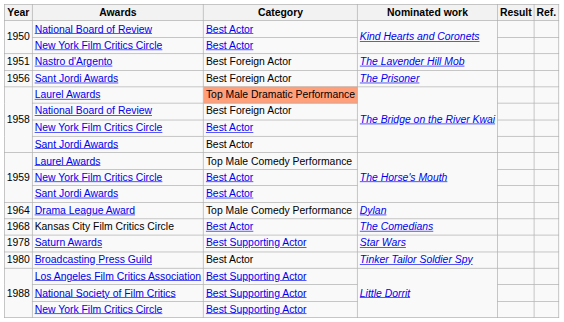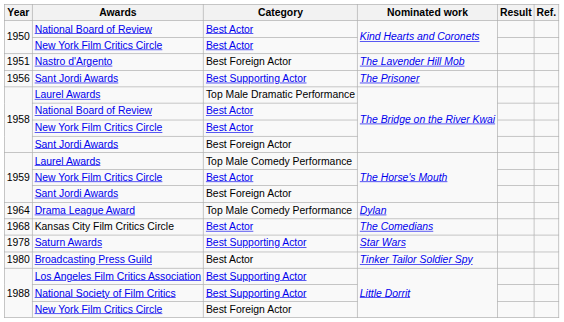1956 / Sant Jordi Awards | Category: Best Foreign Actor -> Best Supporting Actor
1958 / Laurel Awards | Category: lightsalmon background -> no background
1958 / National Board of Review | Category: Best Foreign Actor -> Best Actor
1958 / Sant Jordi Awards | Category: Best Actor -> Best Foreign Actor
1959 / Sant Jordi Awards | Category: Best Actor -> Best Foreign Actor
1988 / New York Film Critics Circle | Category: Best Supporting Actor -> Best Foreign Actor
